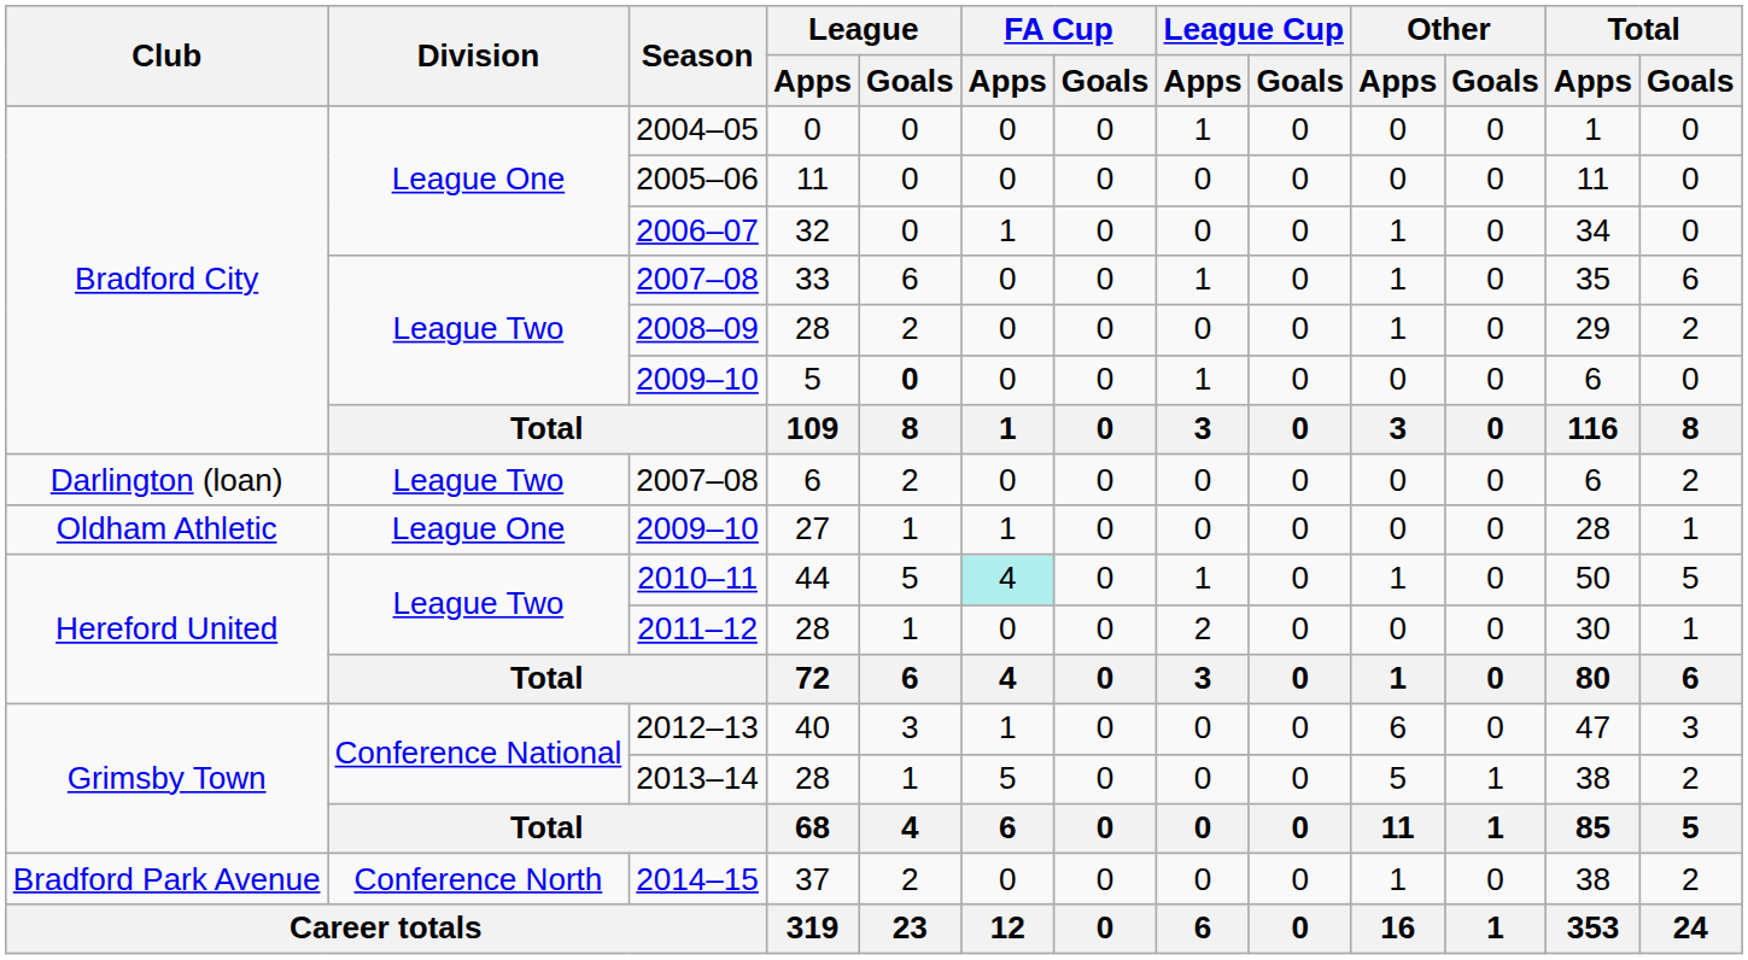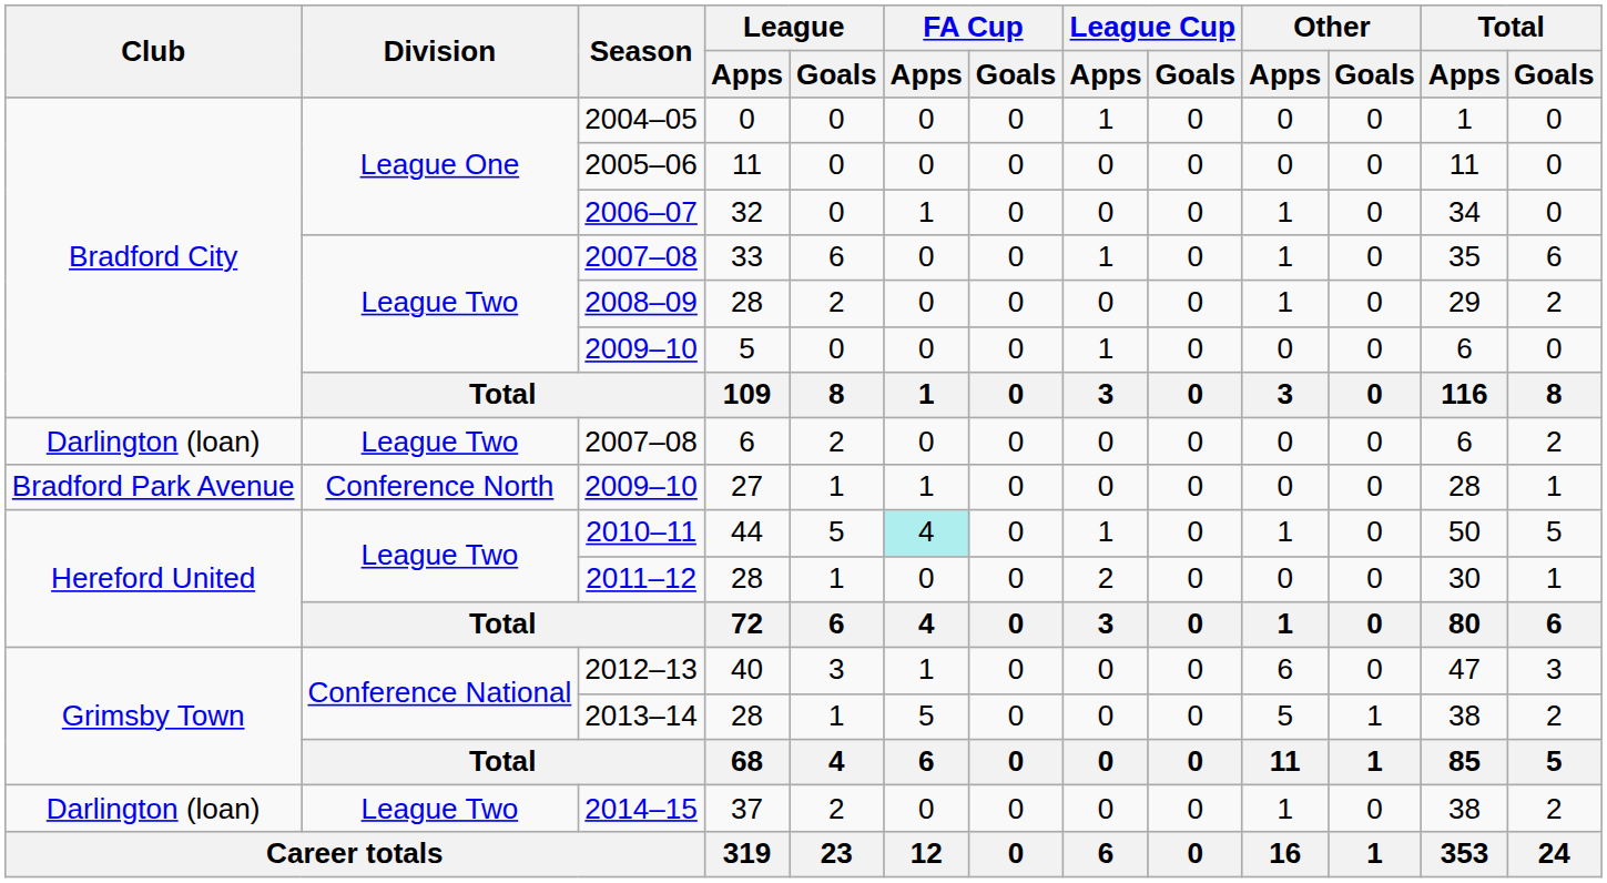2009–10 / 5 | League / Goals: bold -> normal
2009–10 / 27 | Club: Oldham Athletic -> Bradford Park Avenue
2009–10 / 27 | Division: League One -> Conference North
2014–15 | Club: Bradford Park Avenue -> Darlington (loan)
2014–15 | Division: Conference North -> League Two
